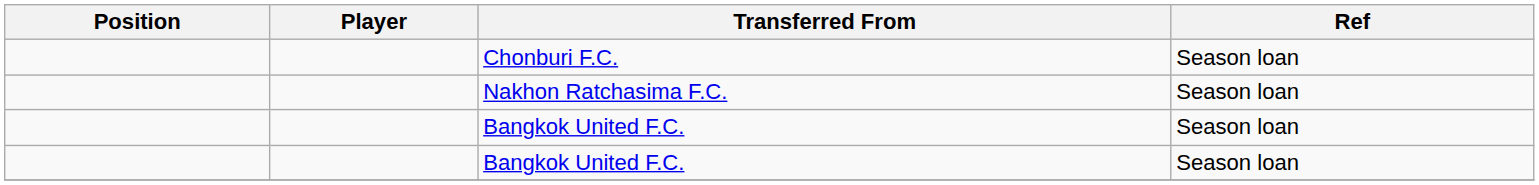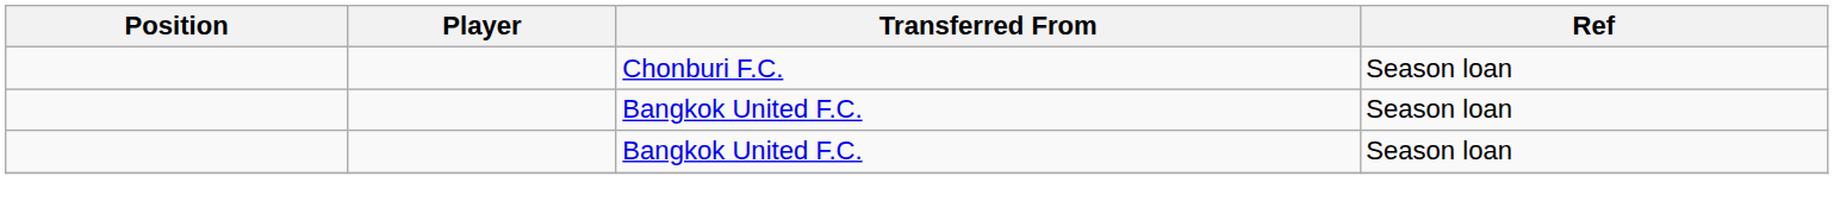- row: Nakhon Ratchasima F.C. | Season loan
